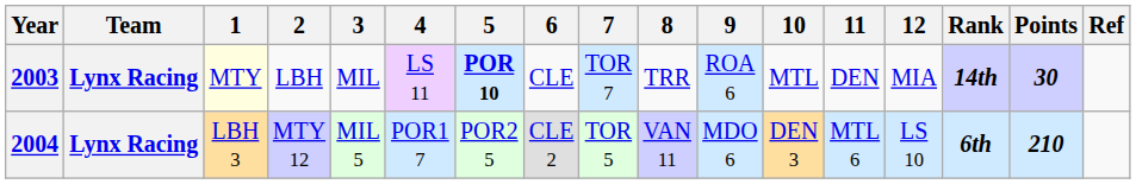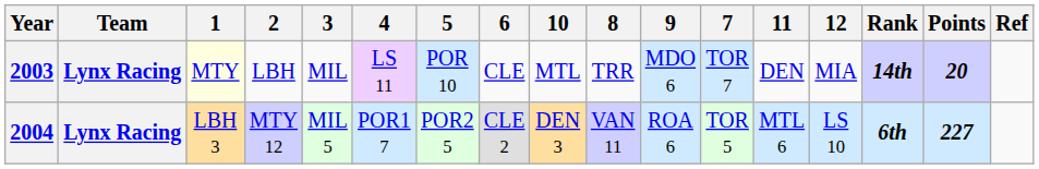columns swapped: 7 <-> 10
2003 | 5: bold -> normal
2003 | 9: ROA 6 -> MDO 6
2003 | Points: 30 -> 20
2004 | 9: MDO 6 -> ROA 6
2004 | Points: 210 -> 227
